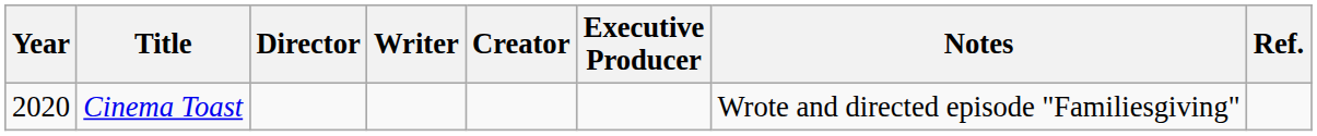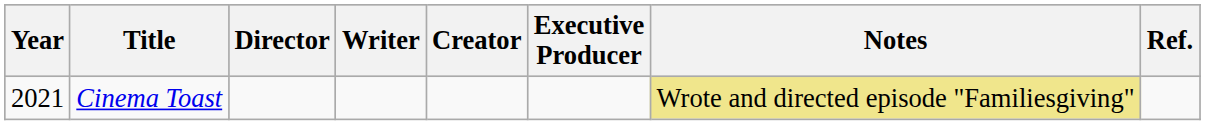Cinema Toast | Year: 2020 -> 2021
Cinema Toast | Notes: no background -> khaki background
